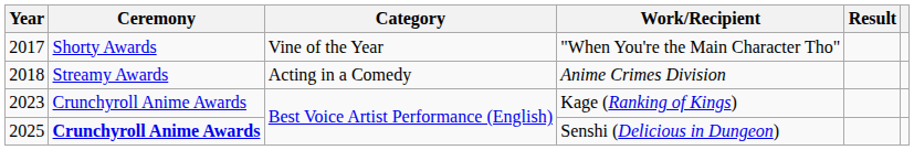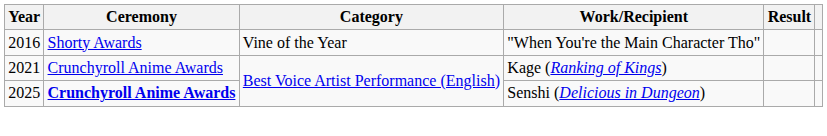"When You're the Main Character Tho" | Year: 2017 -> 2016
- row: 2018 | Streamy Awards | Acting in a Comedy | Anime Crimes Division
Kage (Ranking of Kings) | Year: 2023 -> 2021
